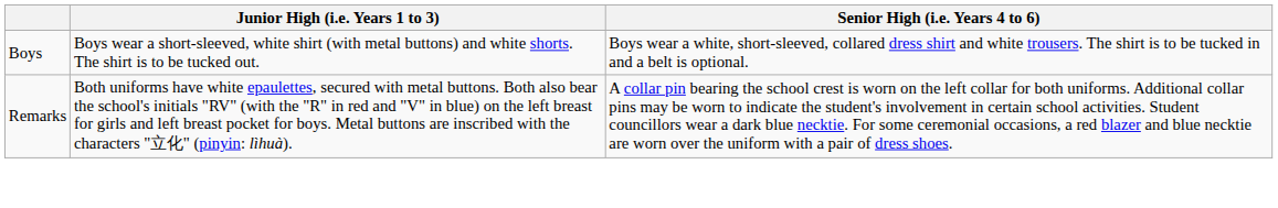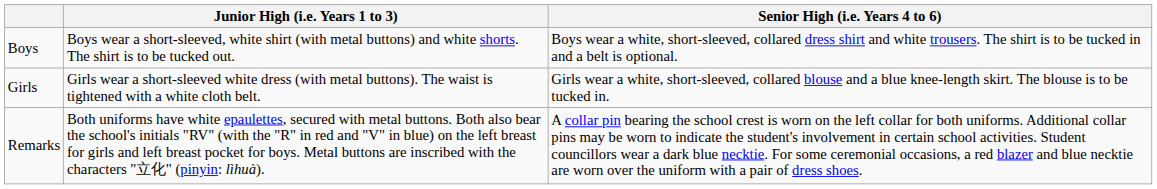+ row: Girls | Girls wear a short-sleeved white dress (with metal buttons). The waist is tightened with a white cloth belt. | Girls wear a white, short-sleeved, collared blouse and a blue knee-length skirt. The blouse is to be tucked in.
